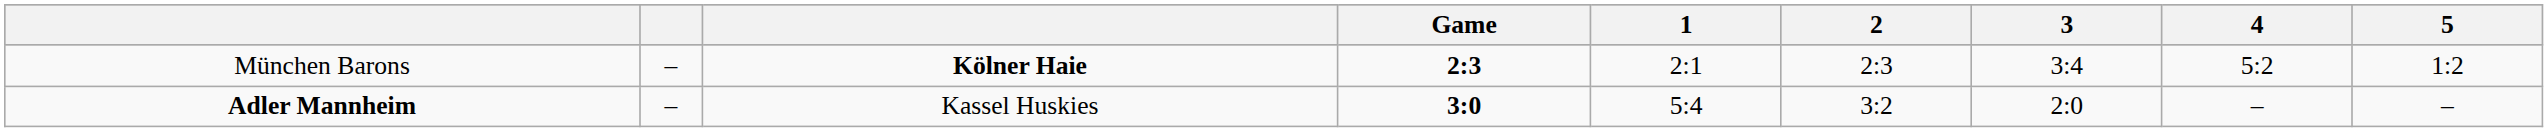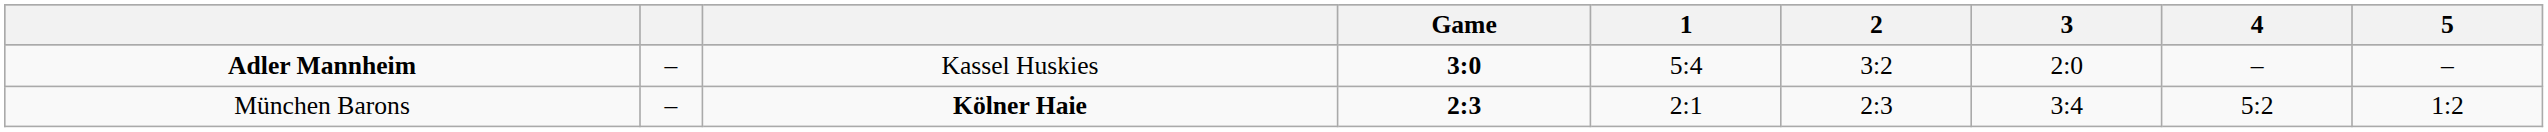rows swapped: München Barons <-> Adler Mannheim
